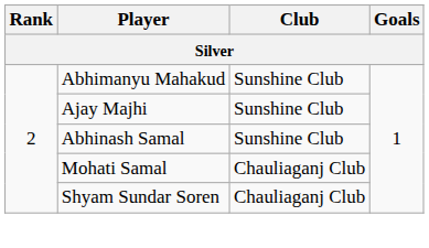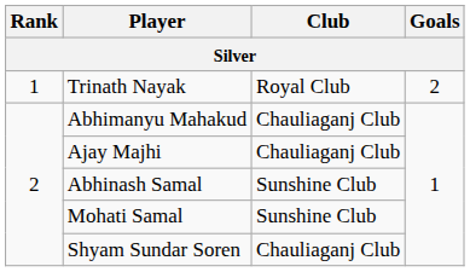+ row: 1 | Trinath Nayak | Royal Club | 2
Abhimanyu Mahakud | Club: Sunshine Club -> Chauliaganj Club
Ajay Majhi | Club: Sunshine Club -> Chauliaganj Club
Mohati Samal | Club: Chauliaganj Club -> Sunshine Club
